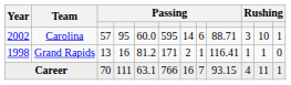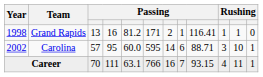rows swapped: Grand Rapids <-> Carolina
